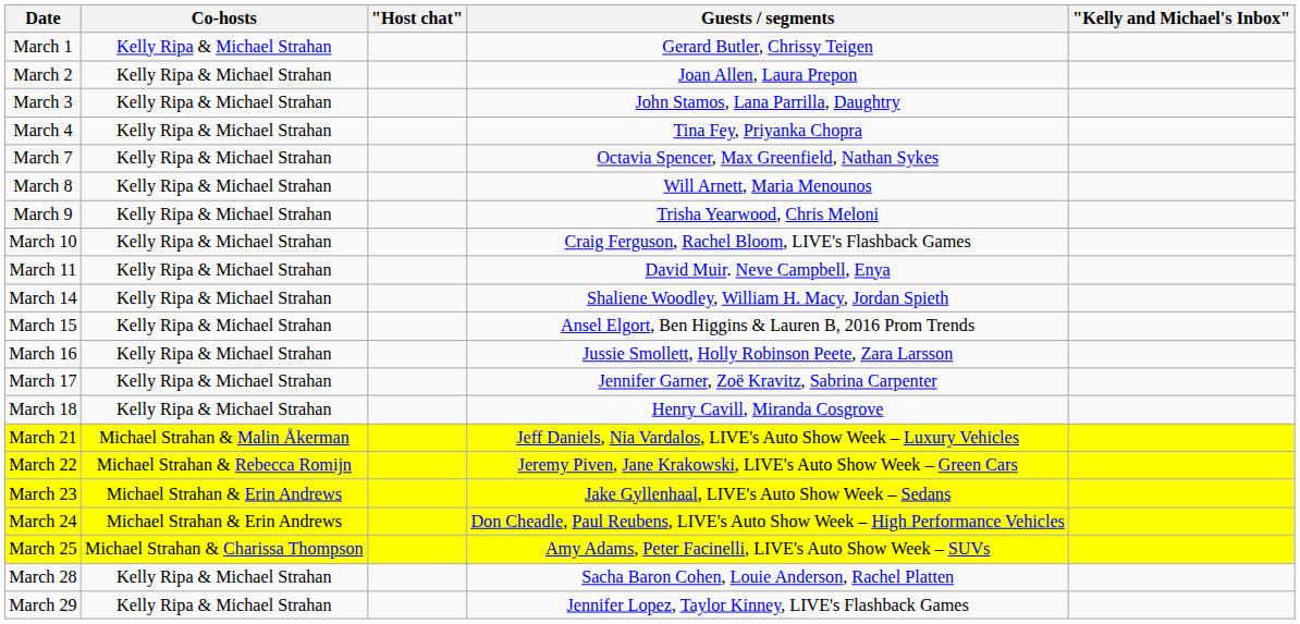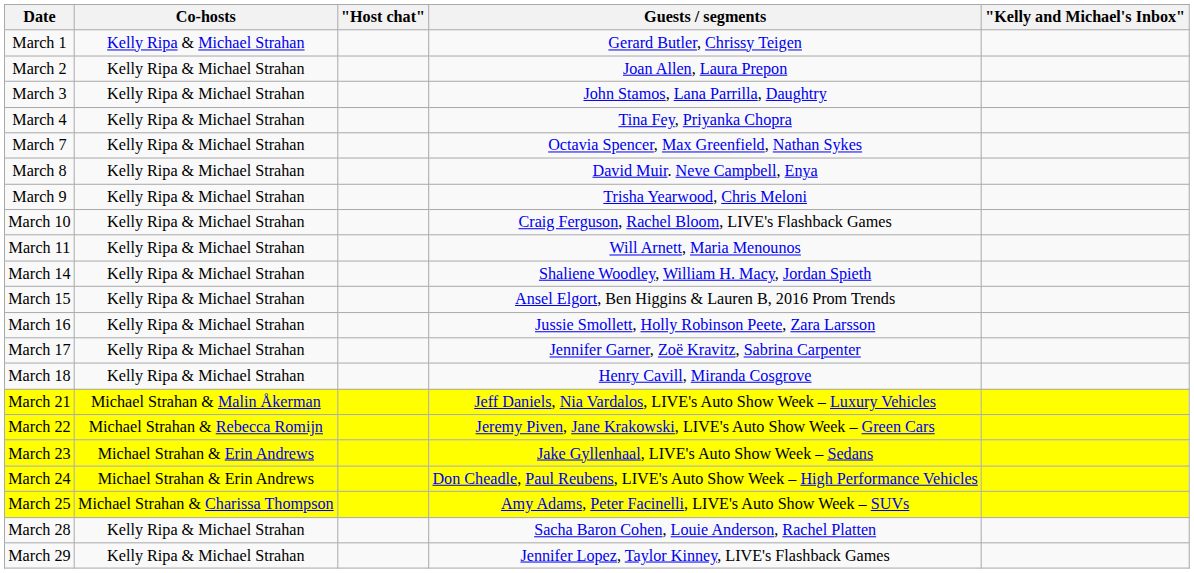March 8 | Guests / segments: Will Arnett, Maria Menounos -> David Muir. Neve Campbell, Enya
March 11 | Guests / segments: David Muir. Neve Campbell, Enya -> Will Arnett, Maria Menounos
